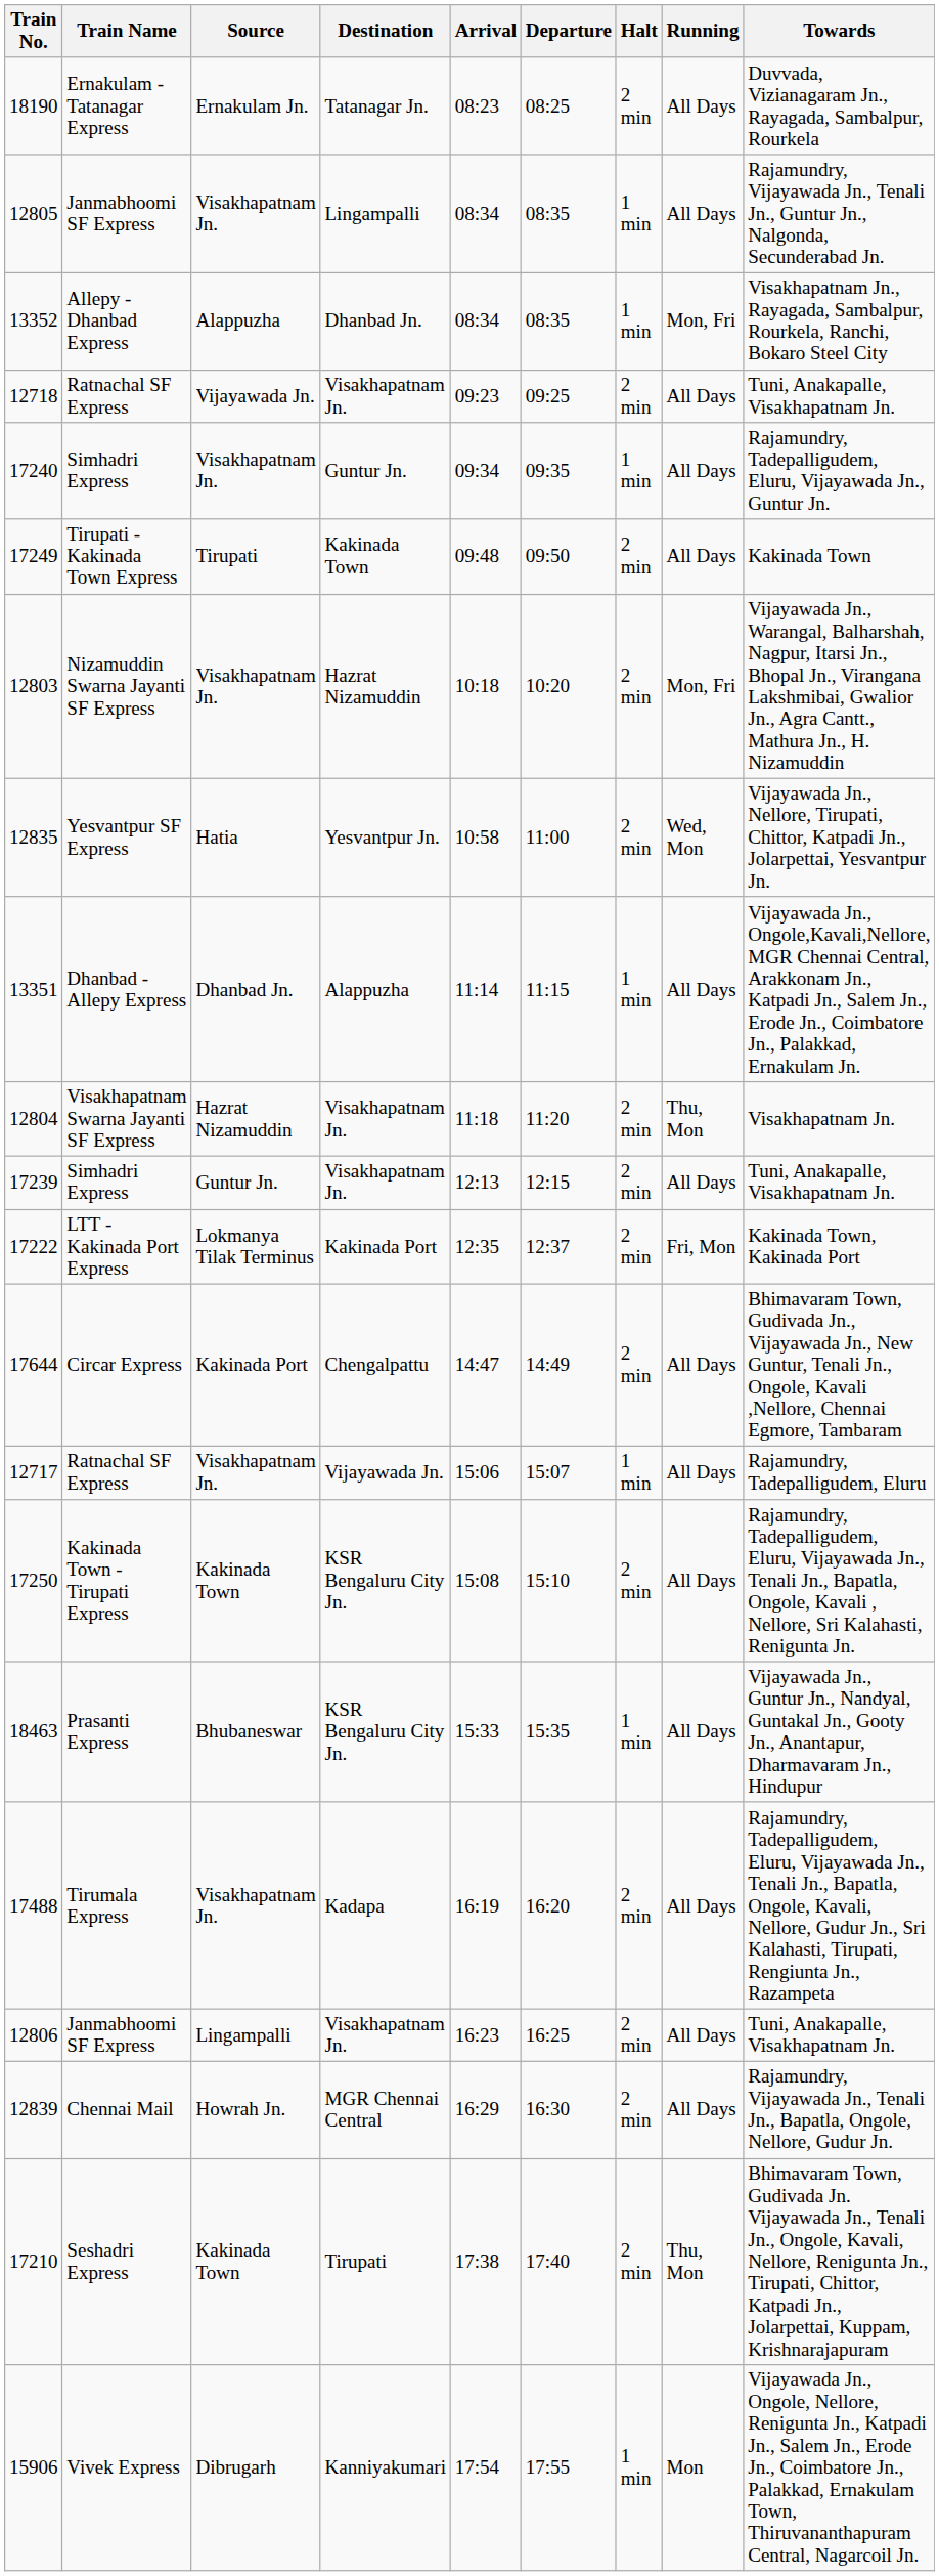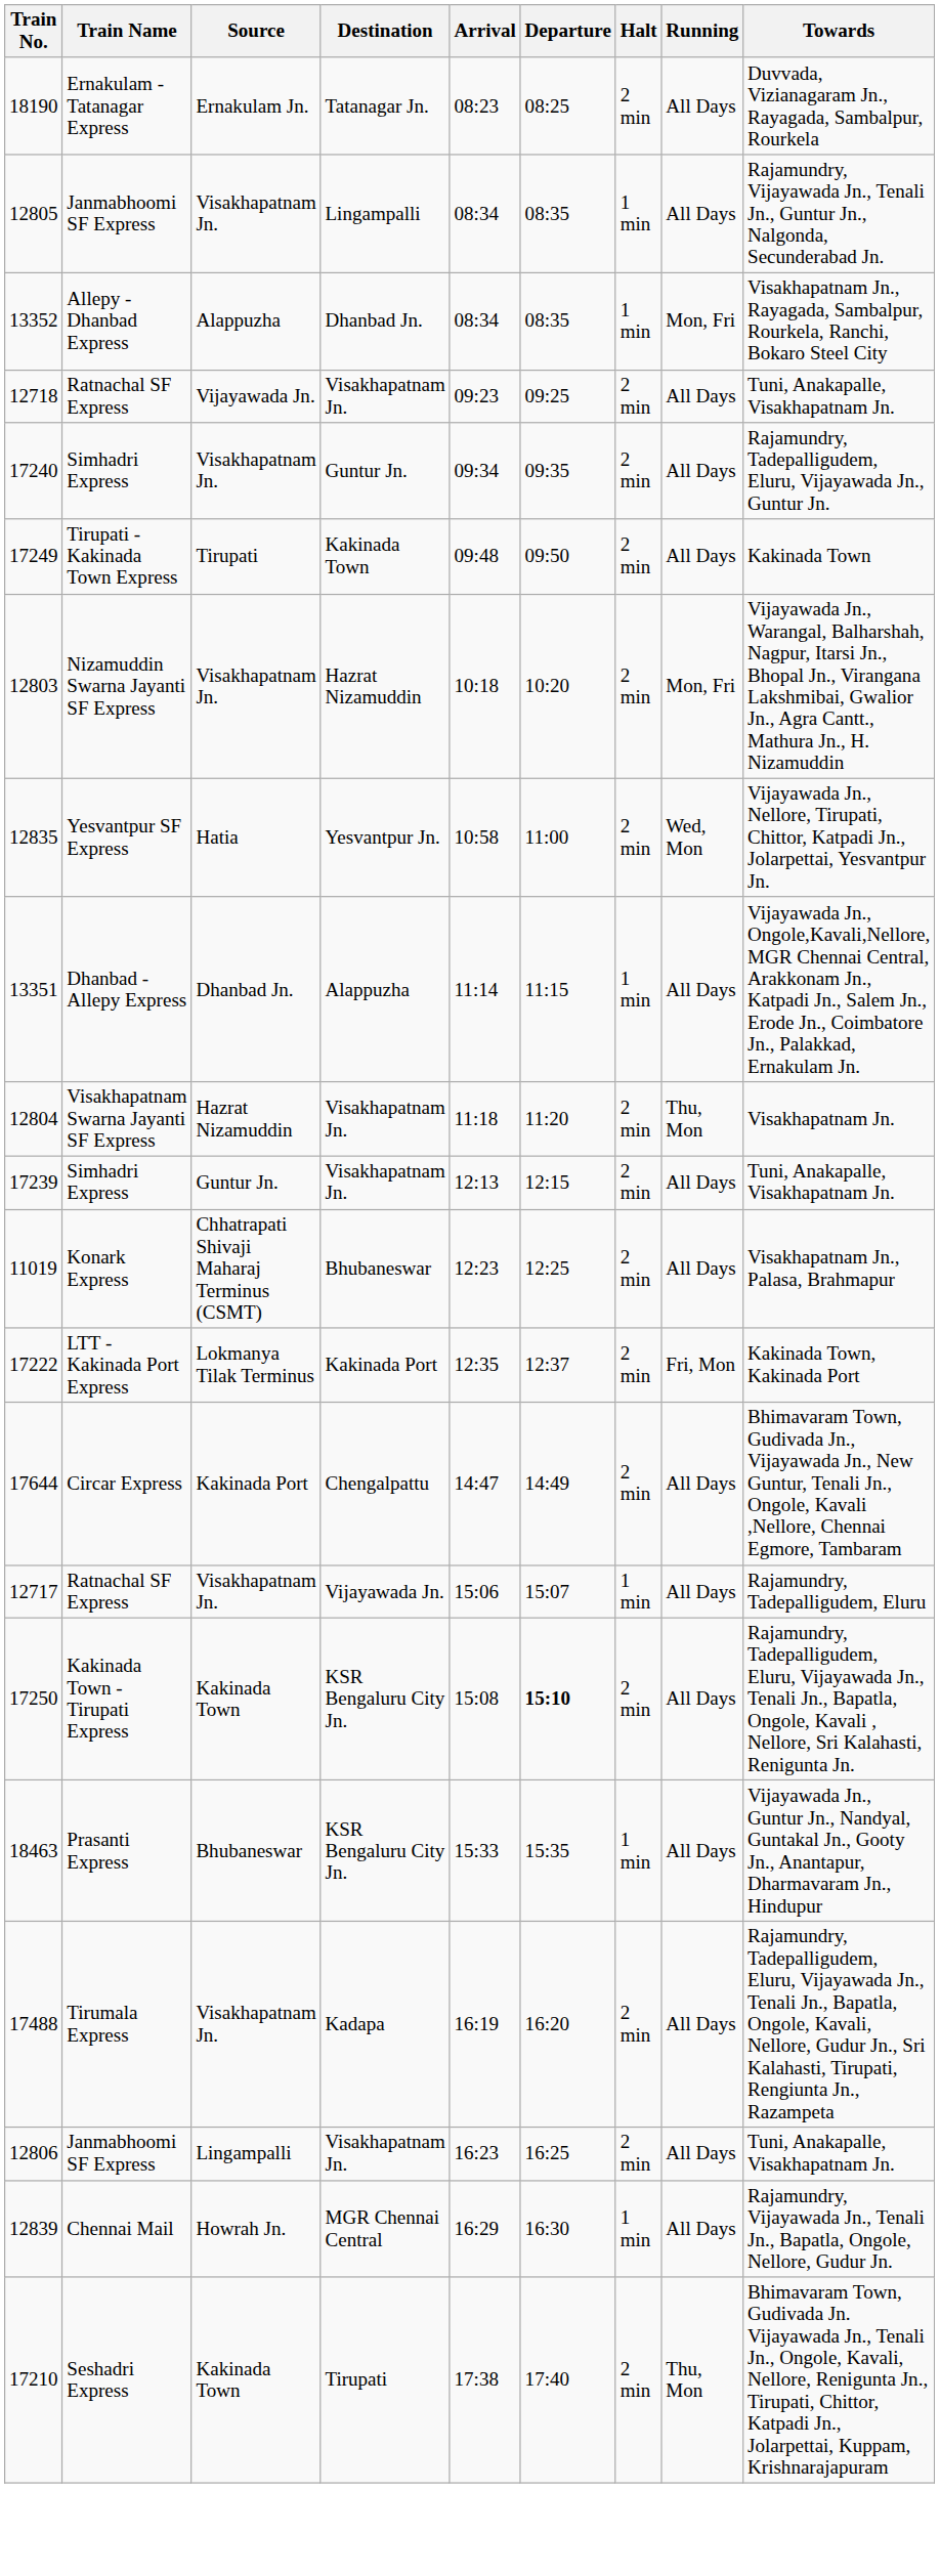17240 | Halt: 1 min -> 2 min
+ row: 11019 | Konark Express | Chhatrapati Shivaji Maharaj Terminus (CSMT) | Bhubaneswar | 12:23 | 12:25 | 2 min | All Days | Visakhapatnam Jn., Palasa, Brahmapur
17250 | Departure: normal -> bold
12839 | Halt: 2 min -> 1 min
- row: 15906 | Vivek Express | Dibrugarh | Kanniyakumari | 17:54 | 17:55 | 1 min | Mon | Vijayawada Jn., Ongole, Nellore, Renigunta Jn., Katpadi Jn., Salem Jn., Erode Jn., Coimbatore Jn., Palakkad, Ernakulam Town, Thiruvananthapuram Central, Nagarcoil Jn.
